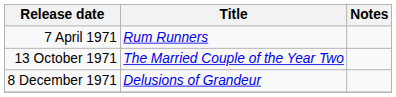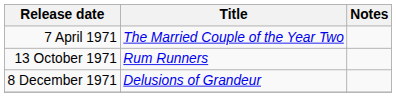7 April 1971 | Title: Rum Runners -> The Married Couple of the Year Two
13 October 1971 | Title: The Married Couple of the Year Two -> Rum Runners
